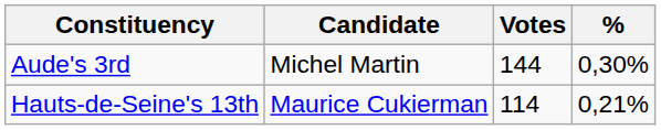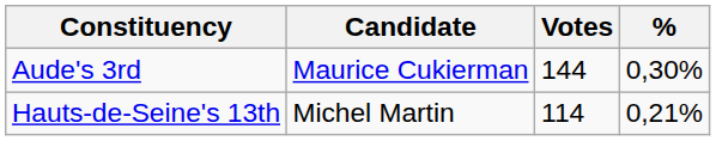Aude's 3rd | Candidate: Michel Martin -> Maurice Cukierman
Hauts-de-Seine's 13th | Candidate: Maurice Cukierman -> Michel Martin
